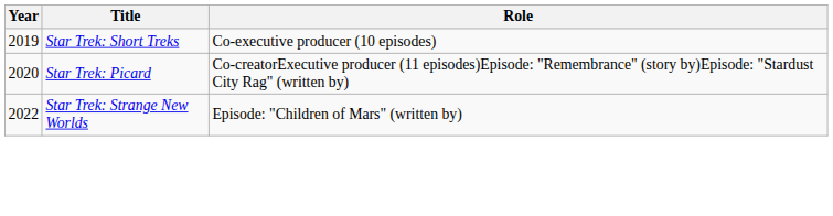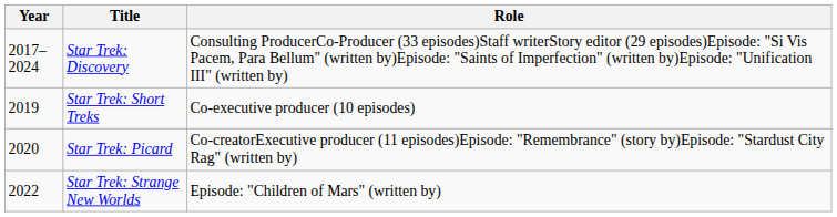+ row: 2017–2024 | Star Trek: Discovery | Consulting ProducerCo-Producer (33 episodes)Staff writerStory editor (29 episodes)Episode: "Si Vis Pacem, Para Bellum" (written by)Episode: "Saints of Imperfection" (written by)Episode: "Unification III" (written by)
